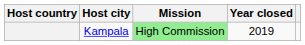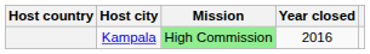Kampala | Year closed: 2019 -> 2016
